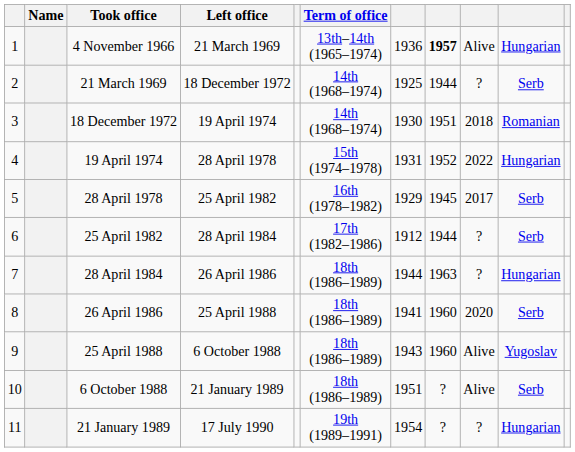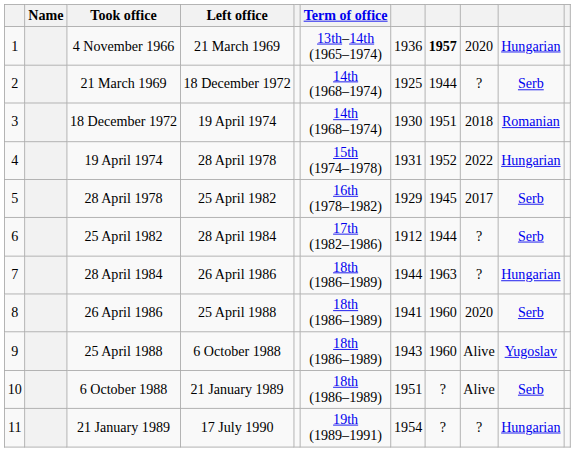4 November 1966 | column 9: Alive -> 2020
